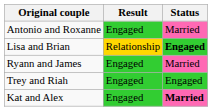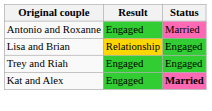Lisa and Brian | Status: bold -> normal
- row: Ryann and James | Engaged | Married
